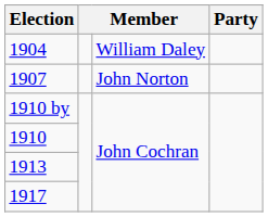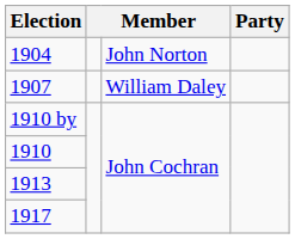1904 | column 3: William Daley -> John Norton
1907 | column 3: John Norton -> William Daley
